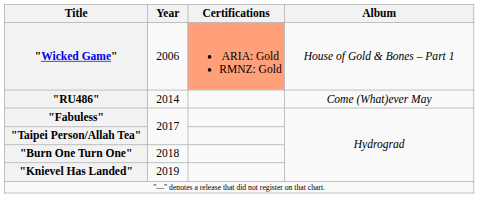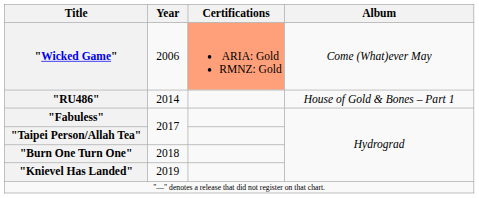"Wicked Game" | Album: House of Gold & Bones – Part 1 -> Come (What)ever May
"RU486" | Album: Come (What)ever May -> House of Gold & Bones – Part 1
